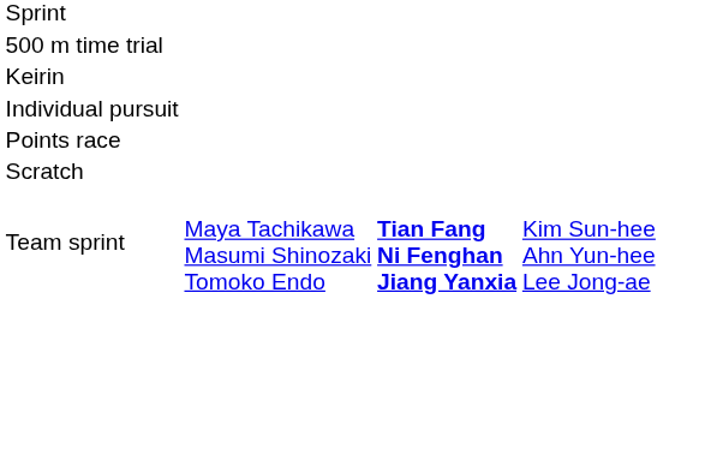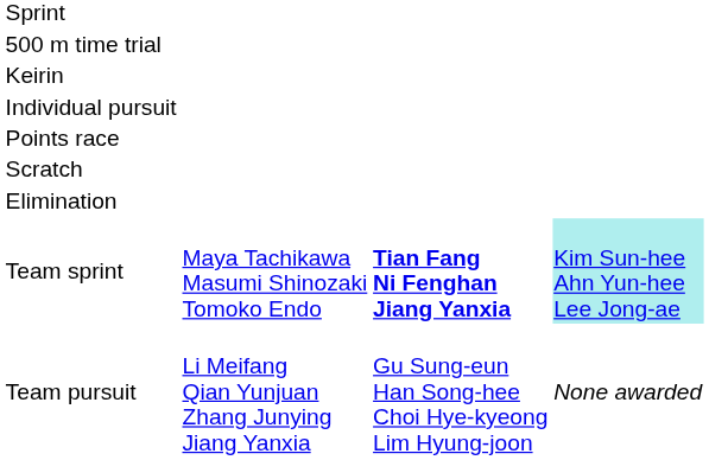+ row: Elimination
Team sprint | column 4: no background -> paleturquoise background
+ row: Team pursuit | Li Meifang Qian Yunjuan Zhang Junying Jiang Yanxia | Gu Sung-eun Han Song-hee Choi Hye-kyeong Lim Hyung-joon | None awarded
